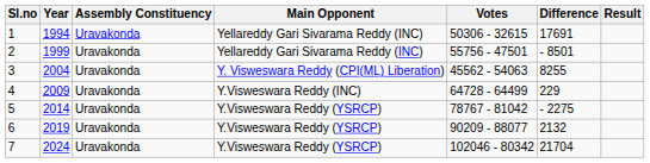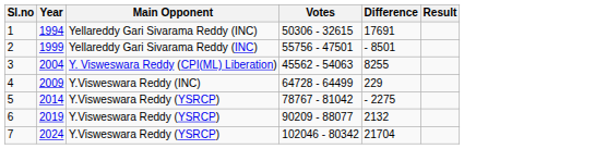- column: Assembly Constituency | Uravakonda | Uravakonda | Uravakonda | Uravakonda | Uravakonda | Uravakonda | Uravakonda
